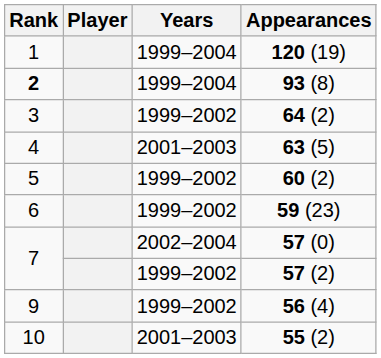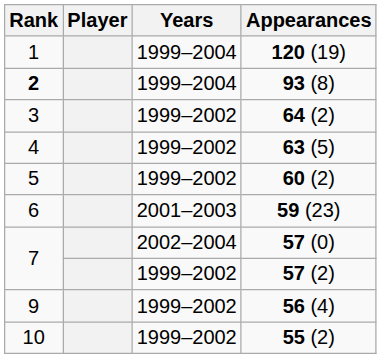63 (5) | Years: 2001–2003 -> 1999–2002
59 (23) | Years: 1999–2002 -> 2001–2003
55 (2) | Years: 2001–2003 -> 1999–2002
